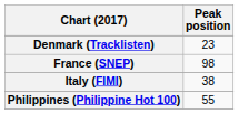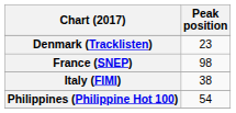Philippines (Philippine Hot 100) | Peak position: 55 -> 54
